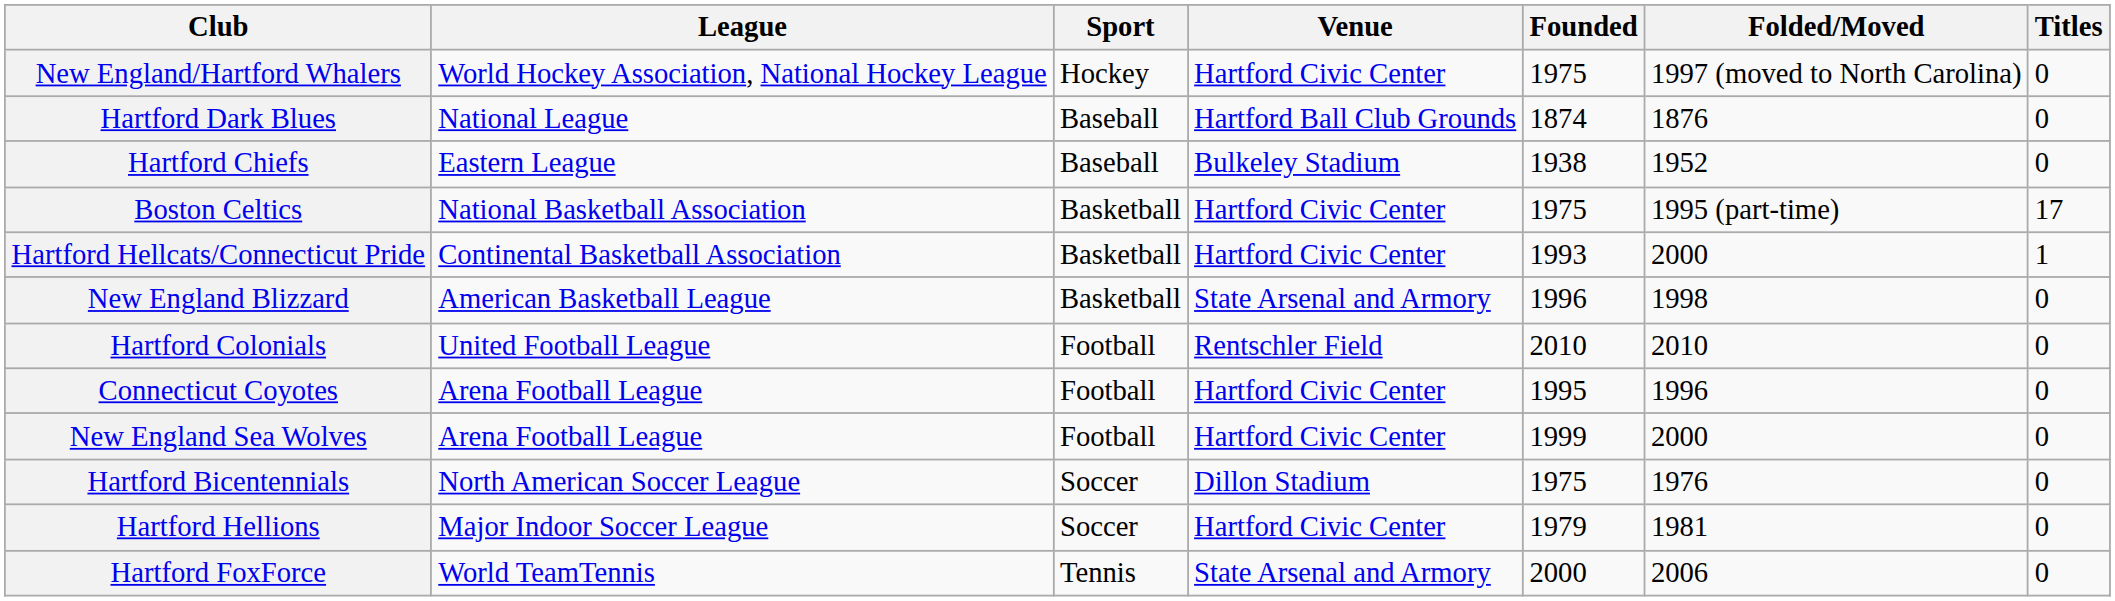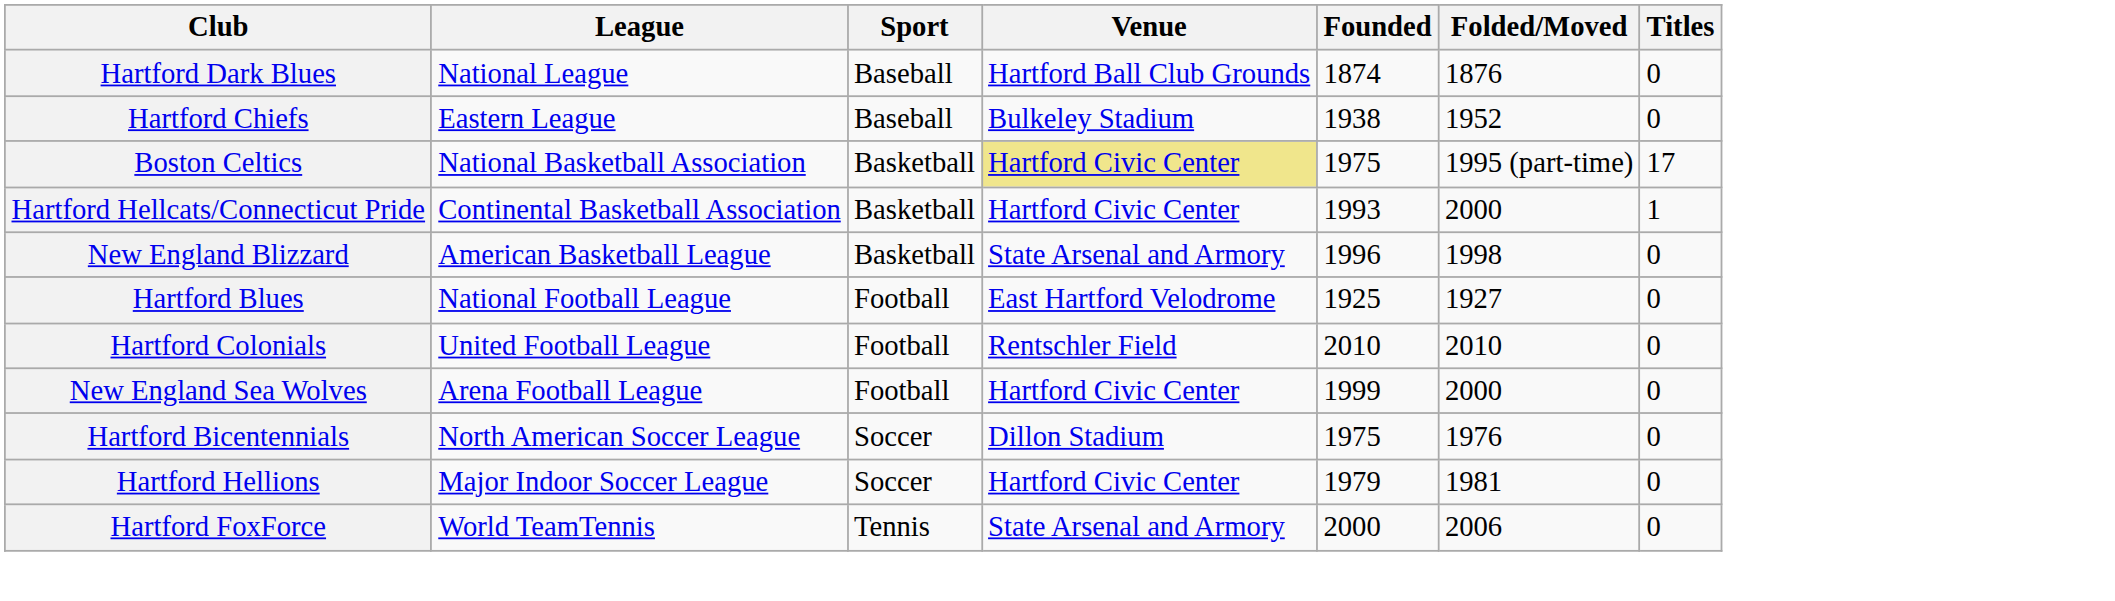- row: New England/Hartford Whalers | World Hockey Association, National Hockey League | Hockey | Hartford Civic Center | 1975 | 1997 (moved to North Carolina) | 0
Boston Celtics | Venue: no background -> khaki background
+ row: Hartford Blues | National Football League | Football | East Hartford Velodrome | 1925 | 1927 | 0
- row: Connecticut Coyotes | Arena Football League | Football | Hartford Civic Center | 1995 | 1996 | 0
